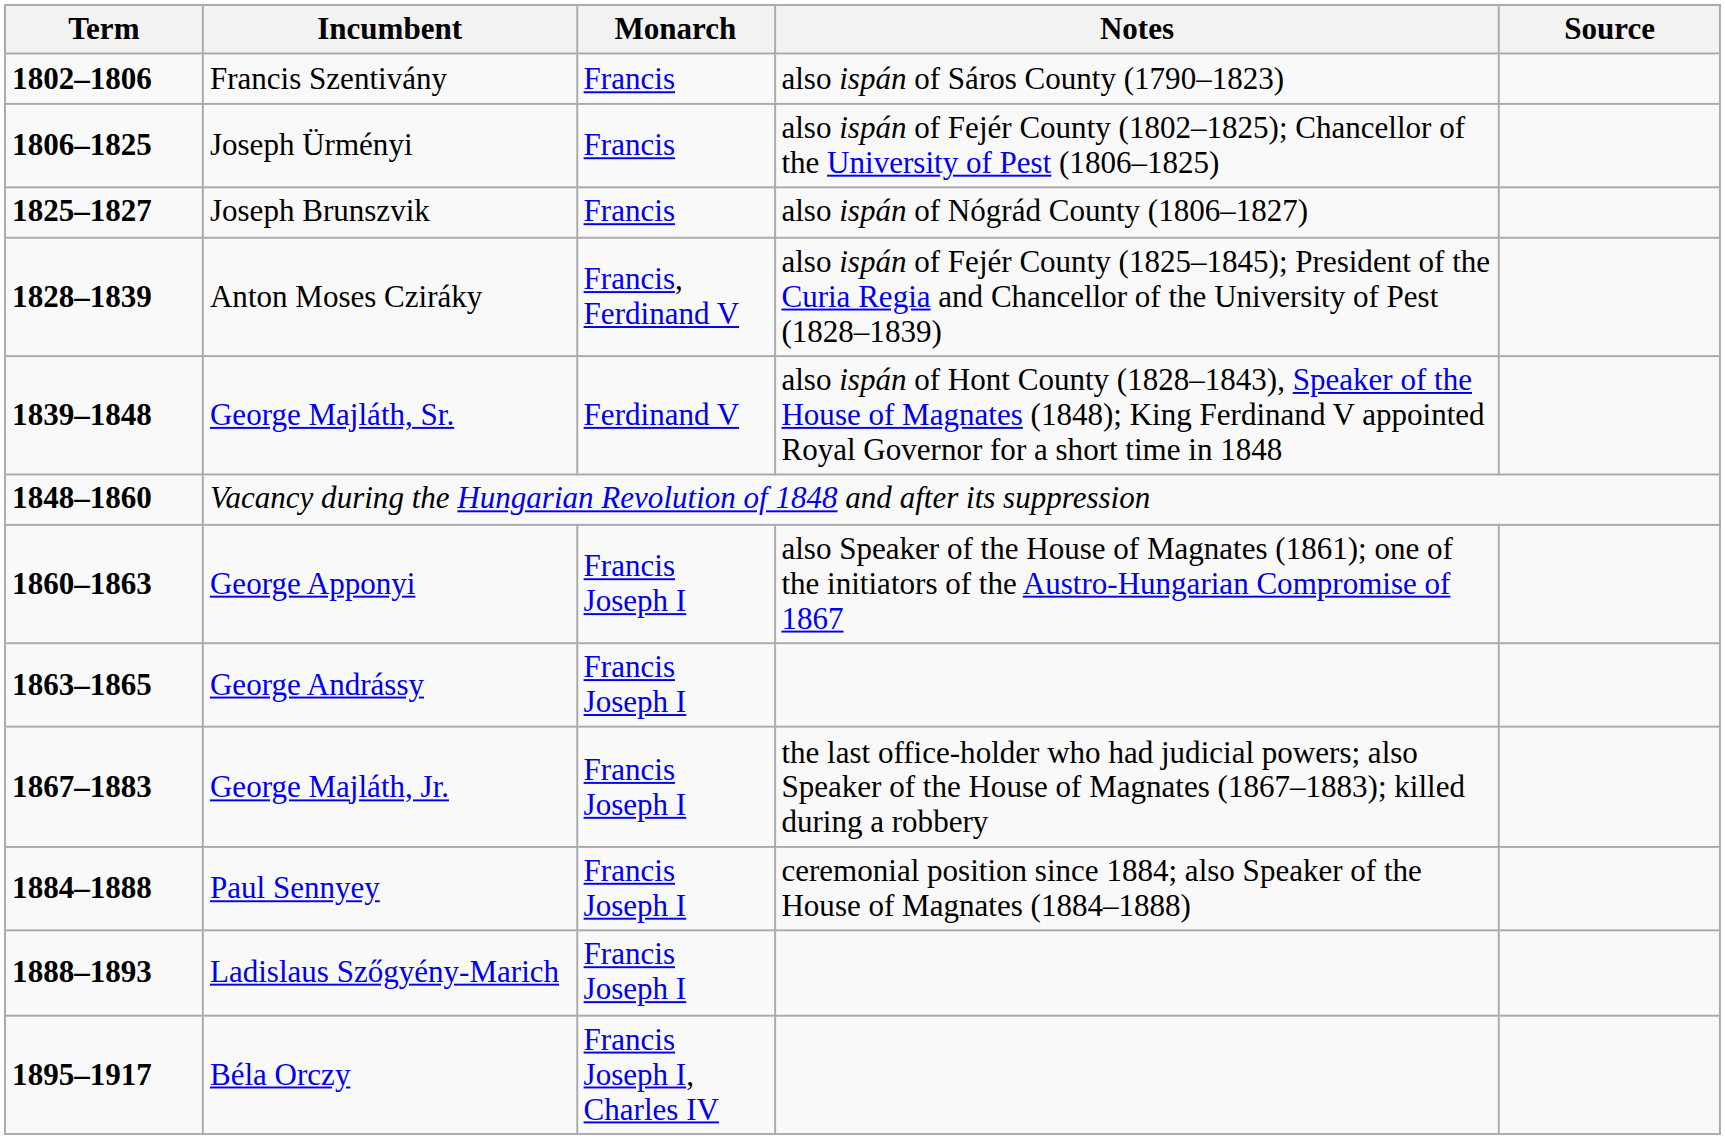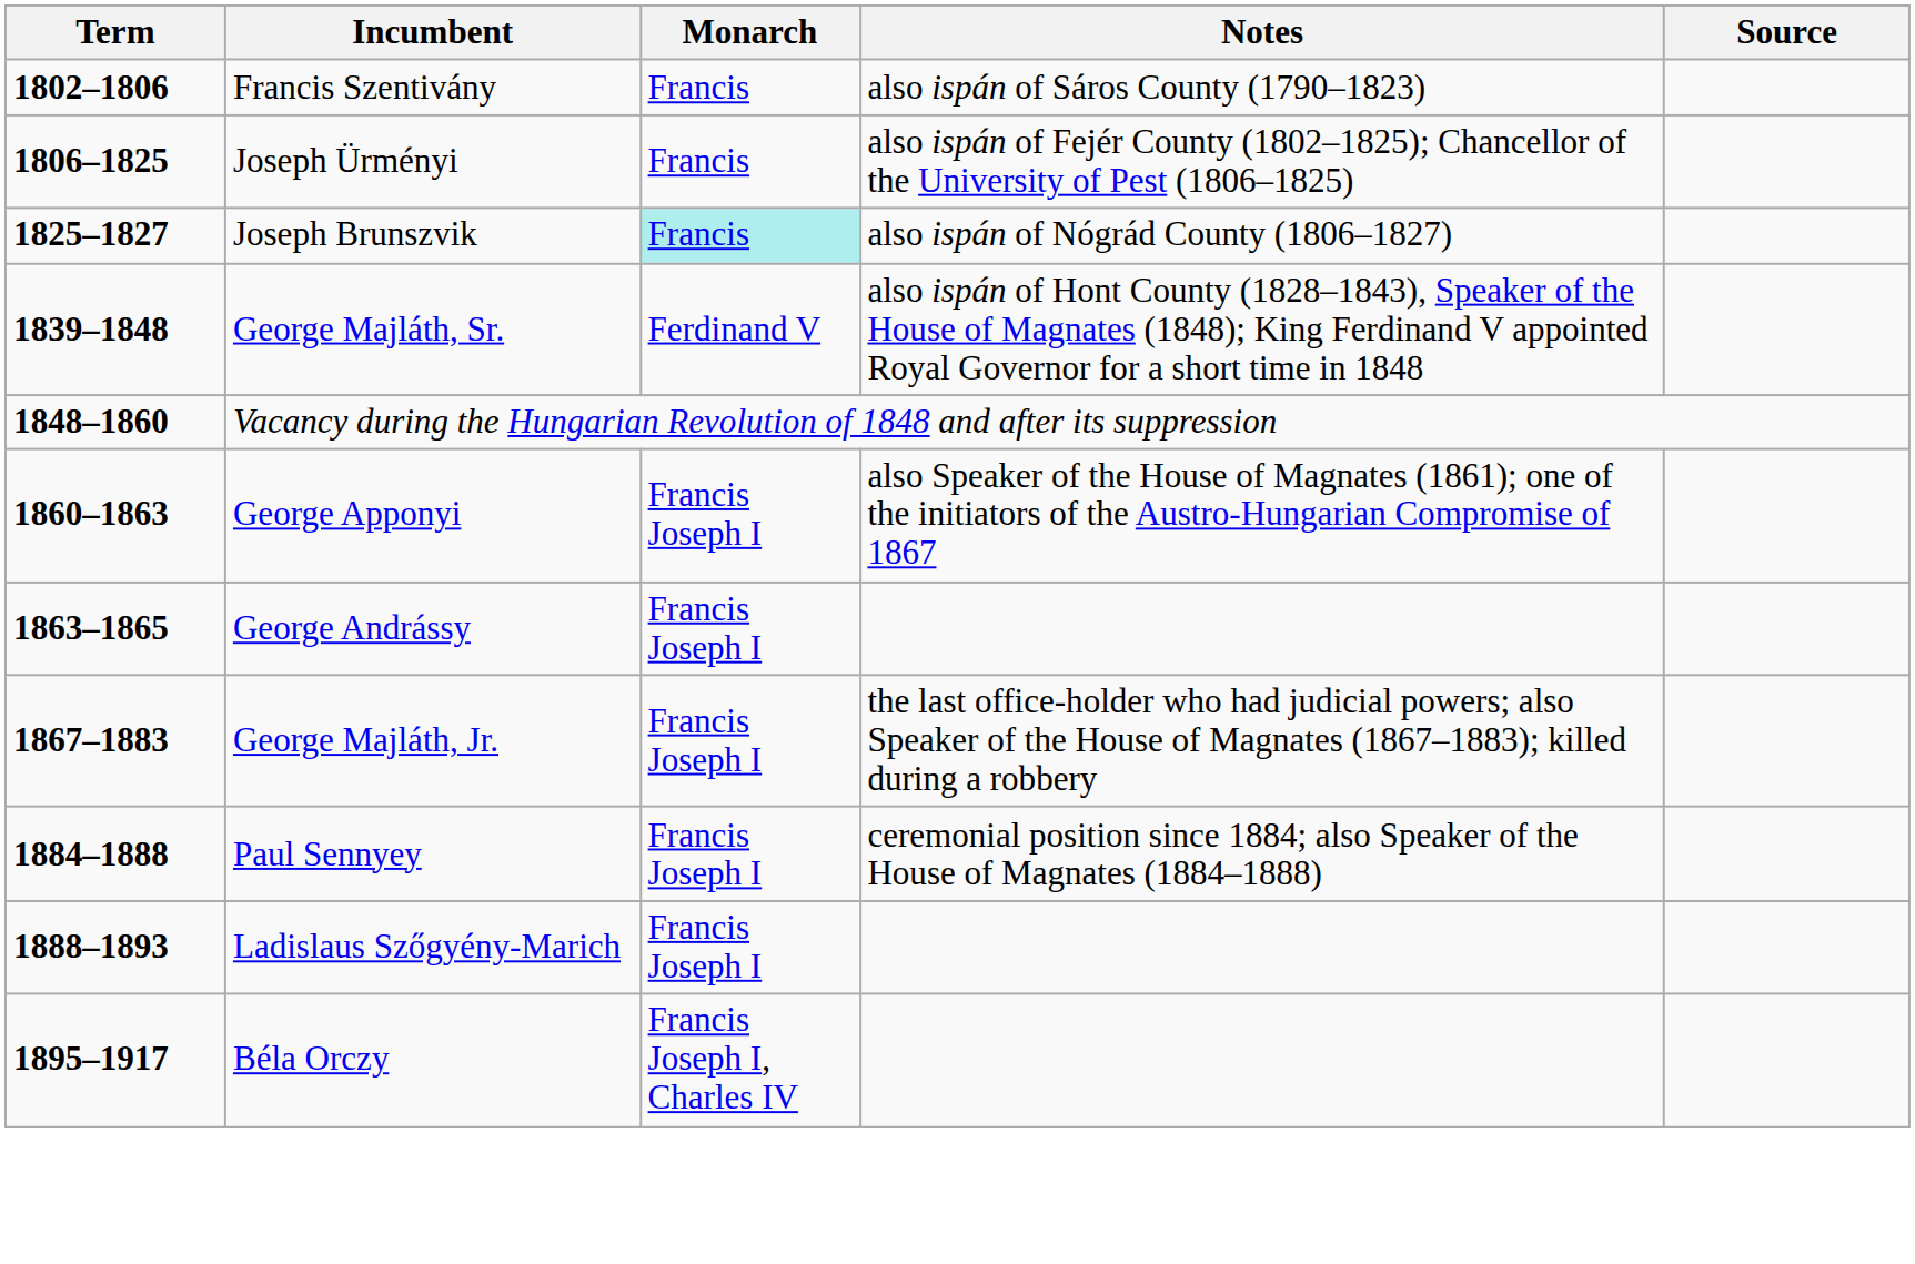Joseph Brunszvik | Monarch: no background -> paleturquoise background
- row: 1828–1839 | Anton Moses Cziráky | Francis, Ferdinand V | also ispán of Fejér County (1825–1845); President of the Curia Regia and Chancellor of the University of Pest (1828–1839)
